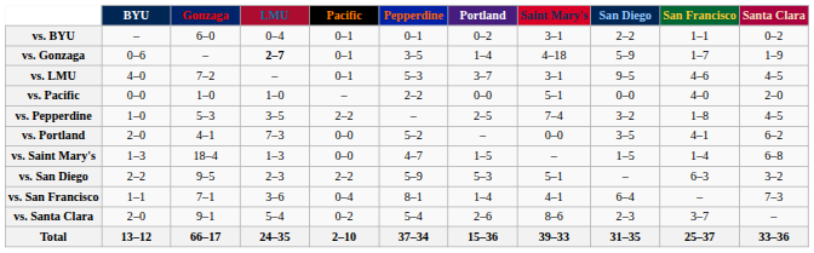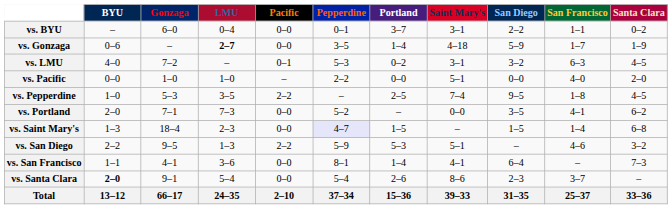vs. BYU | Pacific: 0–1 -> 0–0
vs. BYU | Portland: 0–2 -> 3–7
vs. Gonzaga | Pacific: 0–1 -> 0–0
vs. LMU | Portland: 3–7 -> 0–2
vs. LMU | San Diego: 9–5 -> 3–2
vs. LMU | San Francisco: 4–6 -> 6–3
vs. Pepperdine | San Diego: 3–2 -> 9–5
vs. Portland | Gonzaga: 4–1 -> 7–1
vs. Saint Mary's | LMU: 1–3 -> 2–3
vs. Saint Mary's | Pepperdine: no background -> lavender background
vs. San Diego | LMU: 2–3 -> 1–3
vs. San Diego | San Francisco: 6–3 -> 4–6
vs. San Francisco | Gonzaga: 7–1 -> 4–1
vs. San Francisco | Pacific: 0–4 -> 0–0
vs. Santa Clara | BYU: normal -> bold
vs. Santa Clara | Pacific: 0–2 -> 0–0
